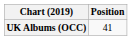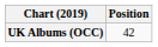UK Albums (OCC) | Position: 41 -> 42
